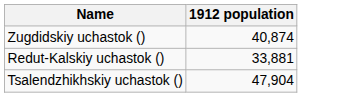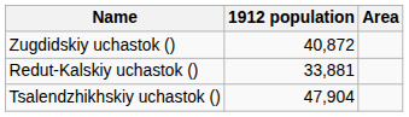+ column: Area
Zugdidskiy uchastok () | 1912 population: 40,874 -> 40,872
